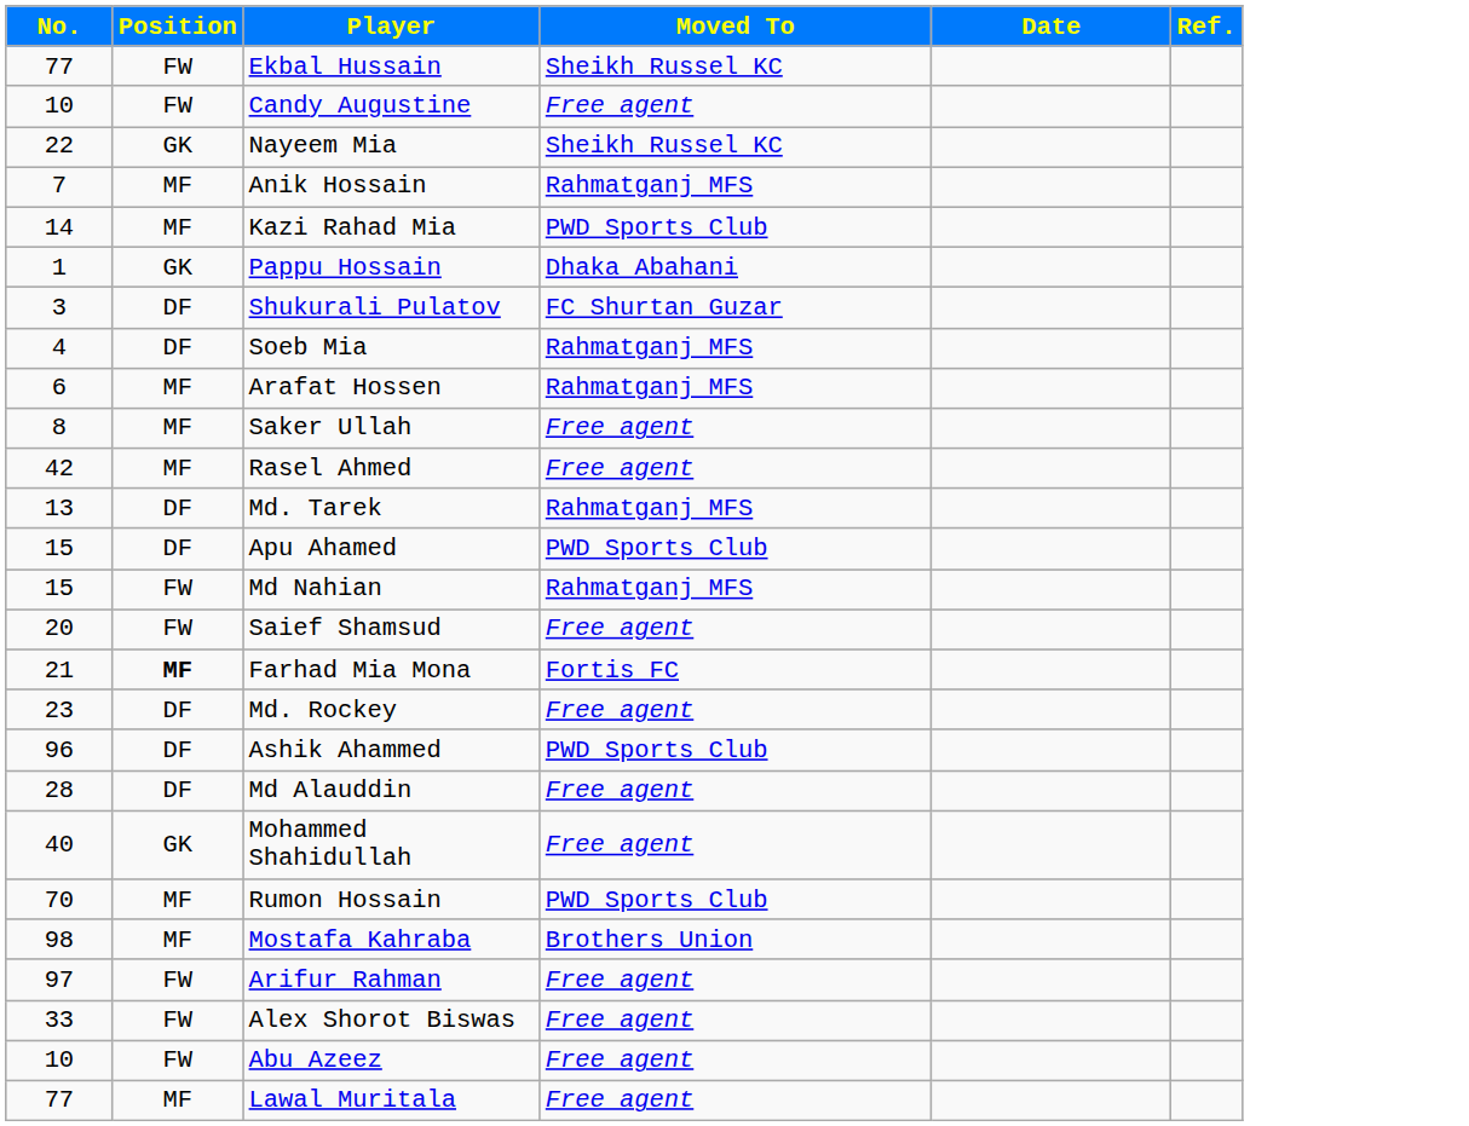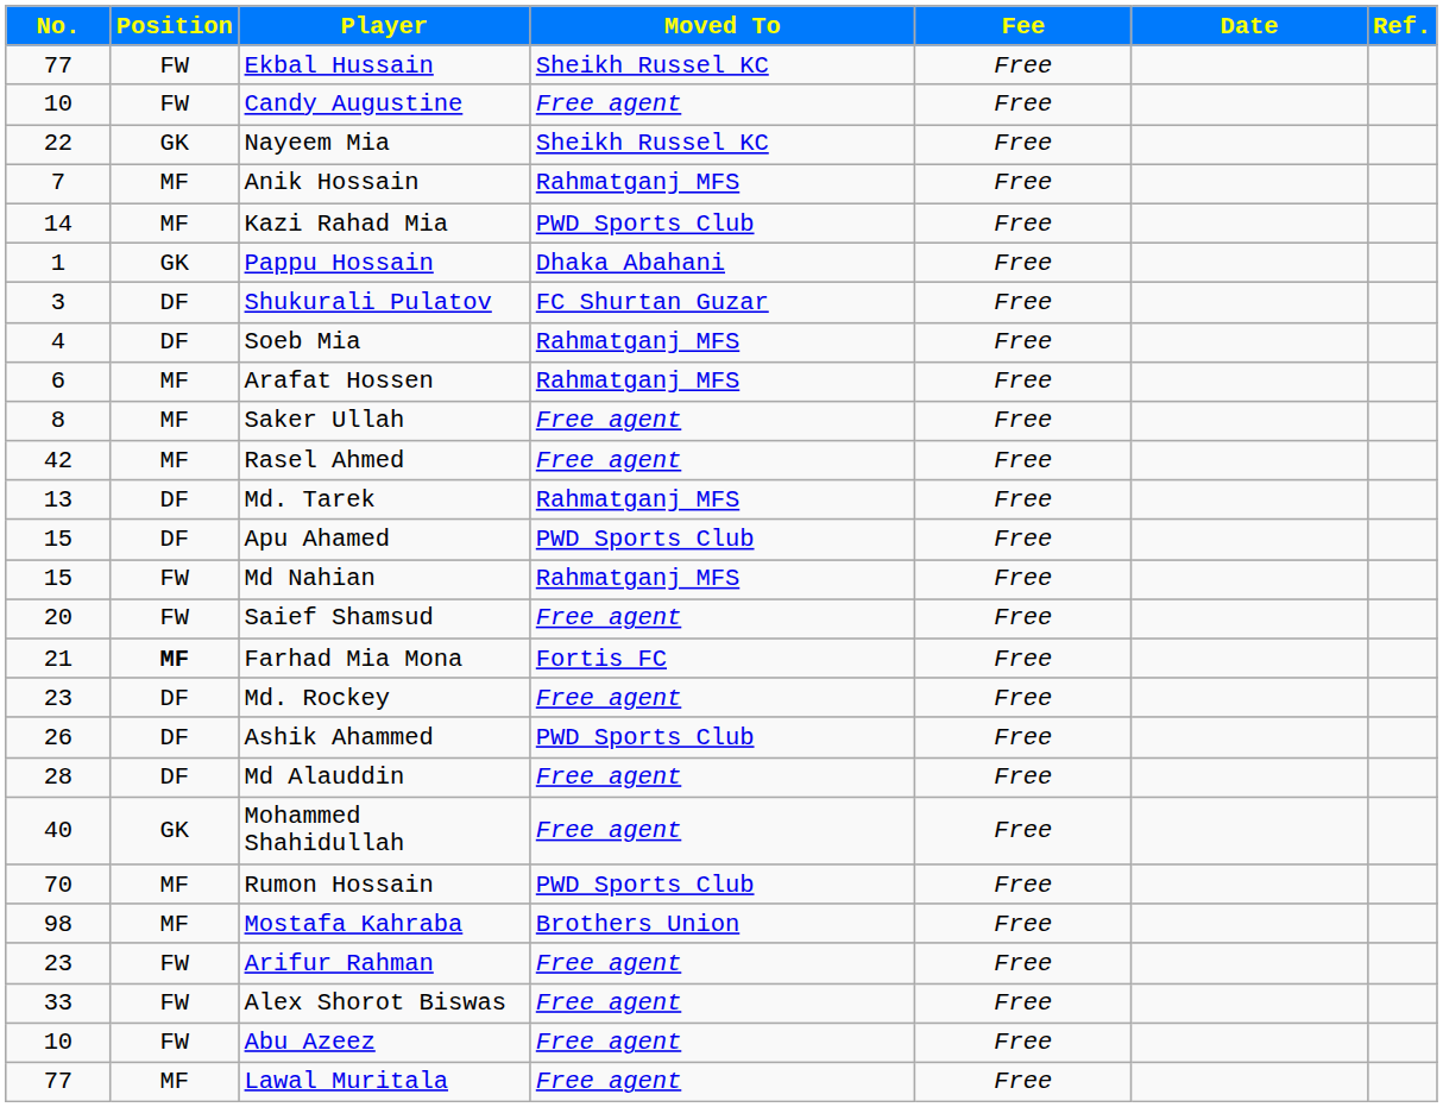+ column: Fee | Free | Free | Free | Free | Free | Free | Free | Free | Free | Free | Free | Free | Free | Free | Free | Free | Free | Free | Free | Free | Free | Free | Free | Free | Free | Free
Ashik Ahammed | No.: 96 -> 26
Arifur Rahman | No.: 97 -> 23
